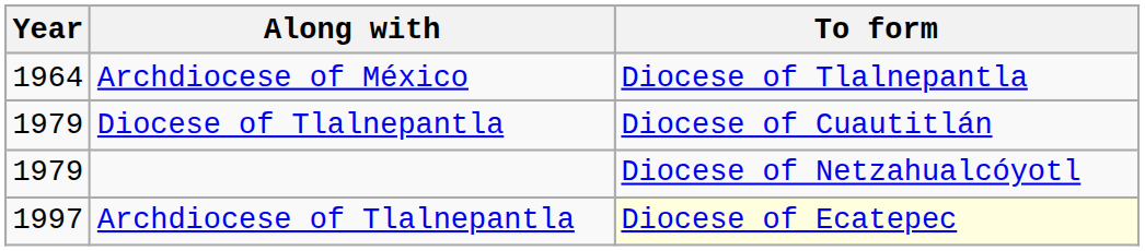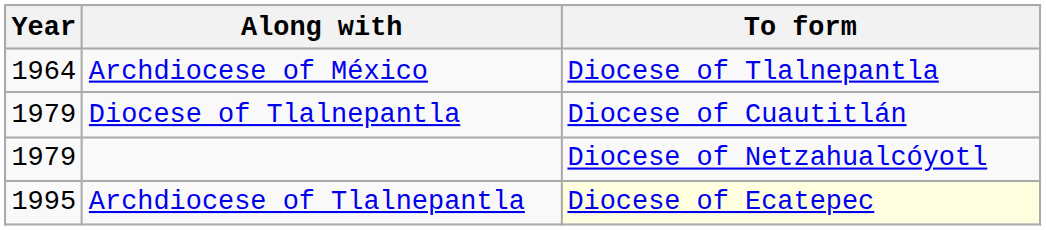Archdiocese of Tlalnepantla | Year: 1997 -> 1995
